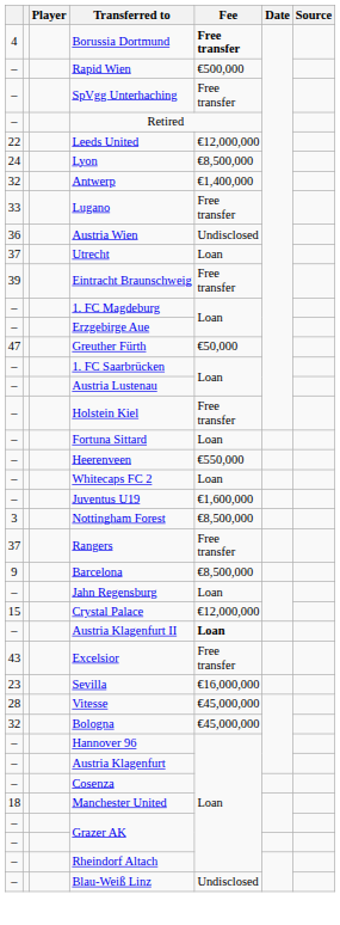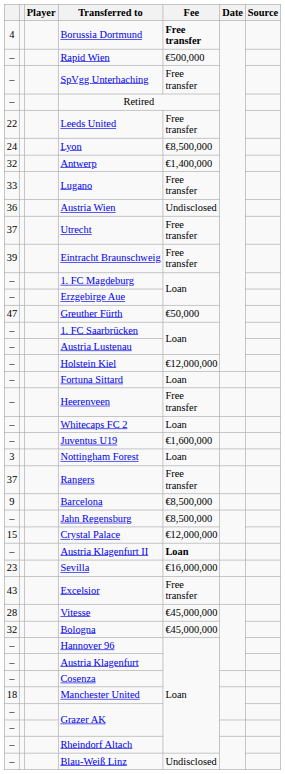Leeds United | Fee: €12,000,000 -> Free transfer
Utrecht | Fee: Loan -> Free transfer
Holstein Kiel | Fee: Free transfer -> €12,000,000
Heerenveen | Fee: €550,000 -> Free transfer
Nottingham Forest | Fee: €8,500,000 -> Loan
Jahn Regensburg | Fee: Loan -> €8,500,000
rows swapped: Sevilla <-> Excelsior
